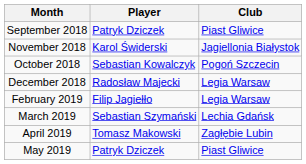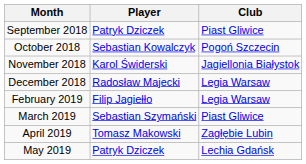rows swapped: October 2018 <-> November 2018
March 2019 | Club: Lechia Gdańsk -> Piast Gliwice
May 2019 | Club: Piast Gliwice -> Lechia Gdańsk
